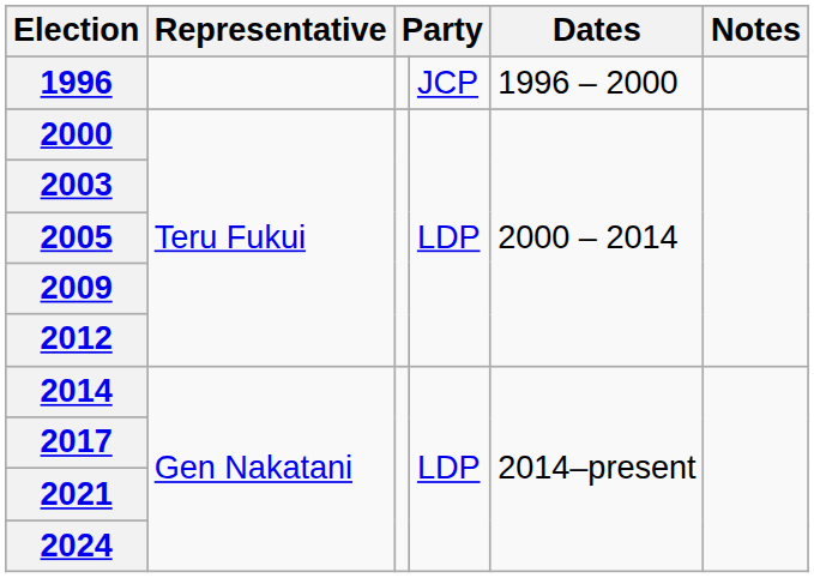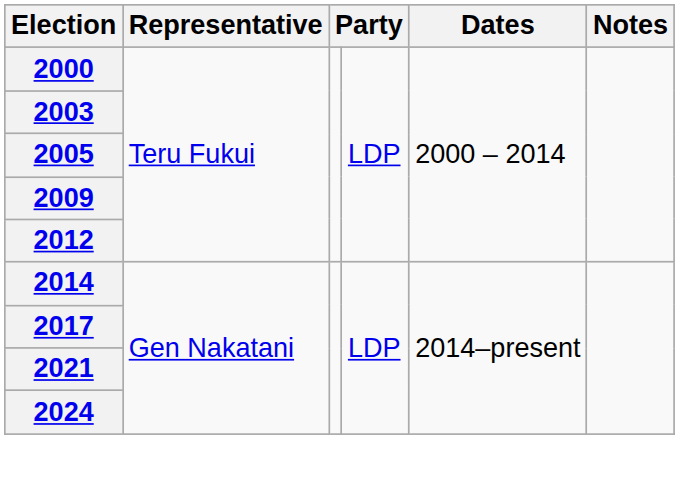- row: 1996 | JCP | 1996 – 2000
